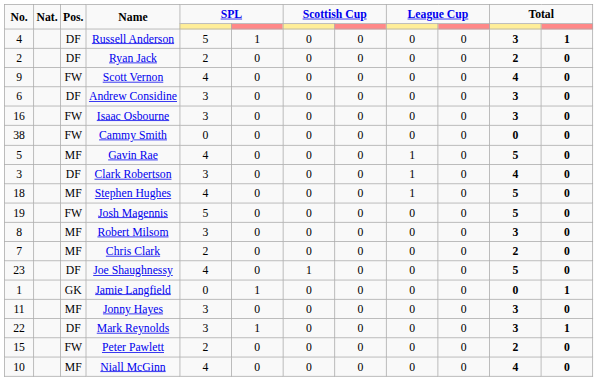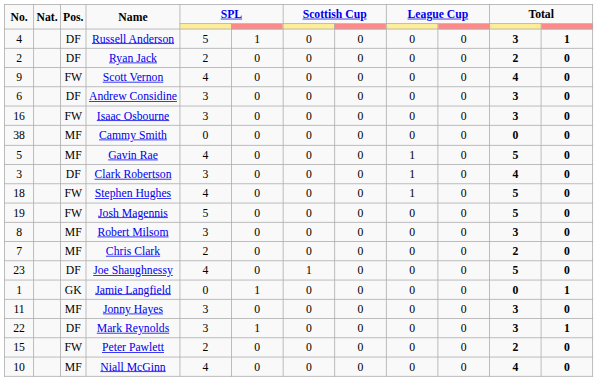Cammy Smith | Pos.: FW -> MF
Stephen Hughes | Pos.: MF -> FW
